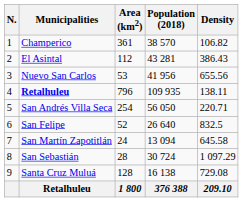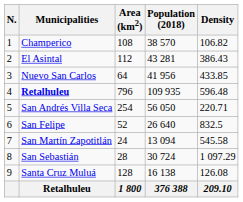Champerico | Area (km2): 361 -> 108
Nuevo San Carlos | Area (km2): 53 -> 64
Nuevo San Carlos | Density: 655.56 -> 433.85
4 / Retalhuleu | Density: 138.11 -> 596.48
San Martín Zapotitlán | Density: 645.58 -> 545.58
Santa Cruz Muluá | Density: 729.08 -> 126.08
